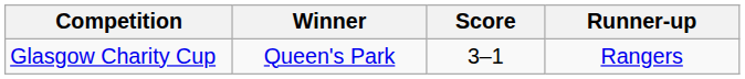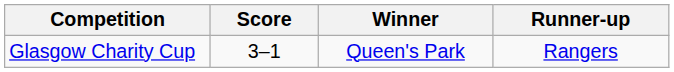columns swapped: Winner <-> Score
